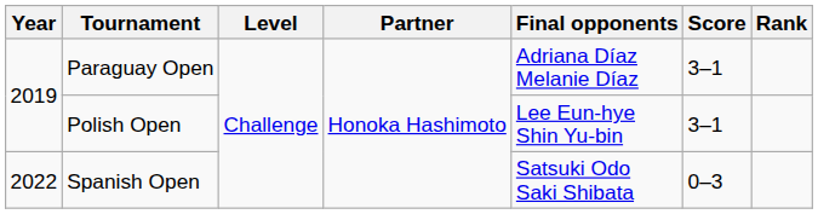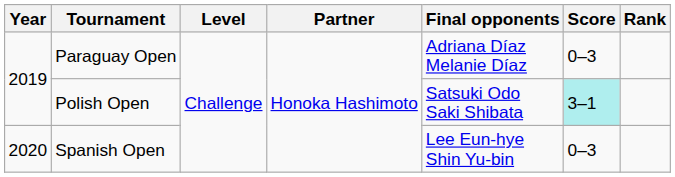Paraguay Open | Score: 3–1 -> 0–3
Polish Open | Final opponents: Lee Eun-hye Shin Yu-bin -> Satsuki Odo Saki Shibata
Polish Open | Score: no background -> paleturquoise background
Spanish Open | Year: 2022 -> 2020
Spanish Open | Final opponents: Satsuki Odo Saki Shibata -> Lee Eun-hye Shin Yu-bin
